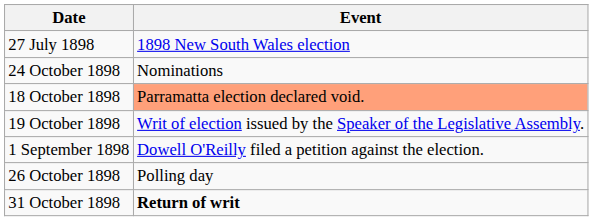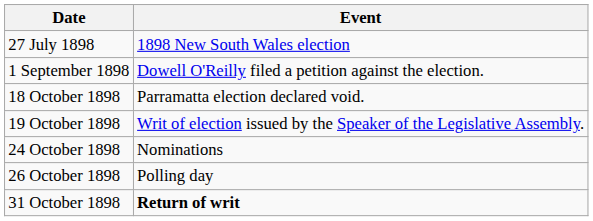rows swapped: 1 September 1898 <-> 24 October 1898
18 October 1898 | Event: lightsalmon background -> no background
